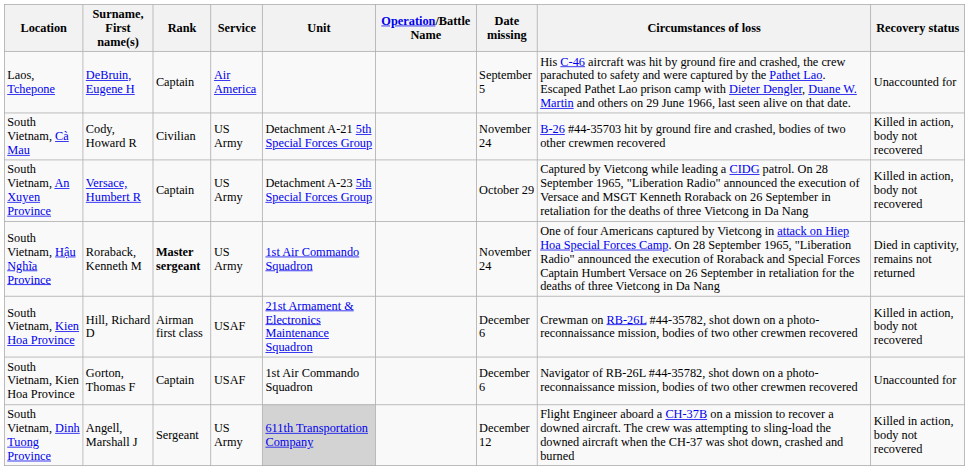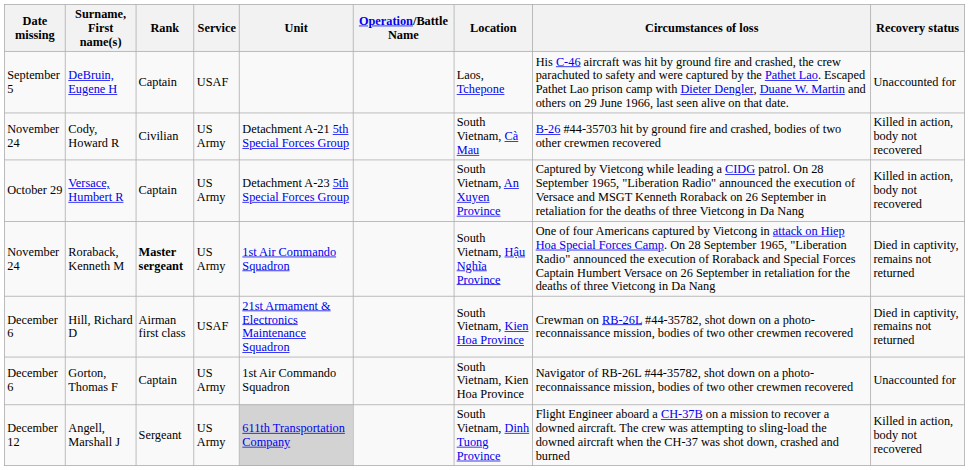columns swapped: Date missing <-> Location
DeBruin, Eugene H | Service: Air America -> USAF
Hill, Richard D | Recovery status: Killed in action, body not recovered -> Died in captivity, remains not returned
Gorton, Thomas F | Service: USAF -> US Army
